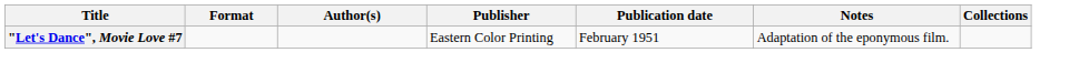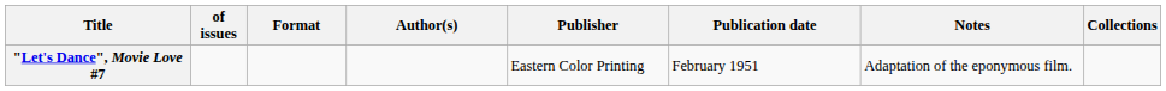+ column: of issues
